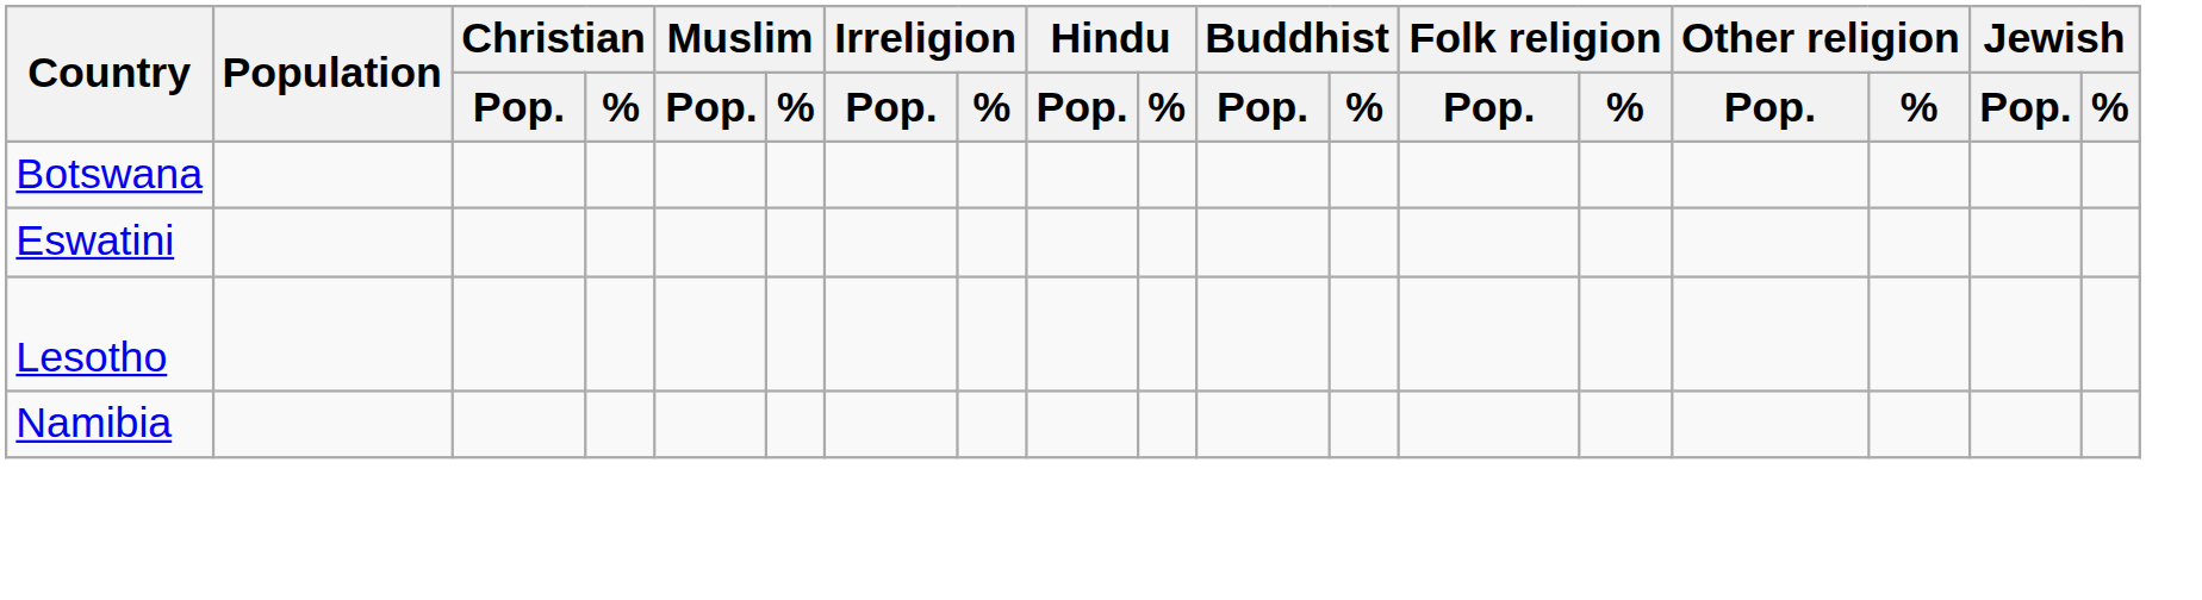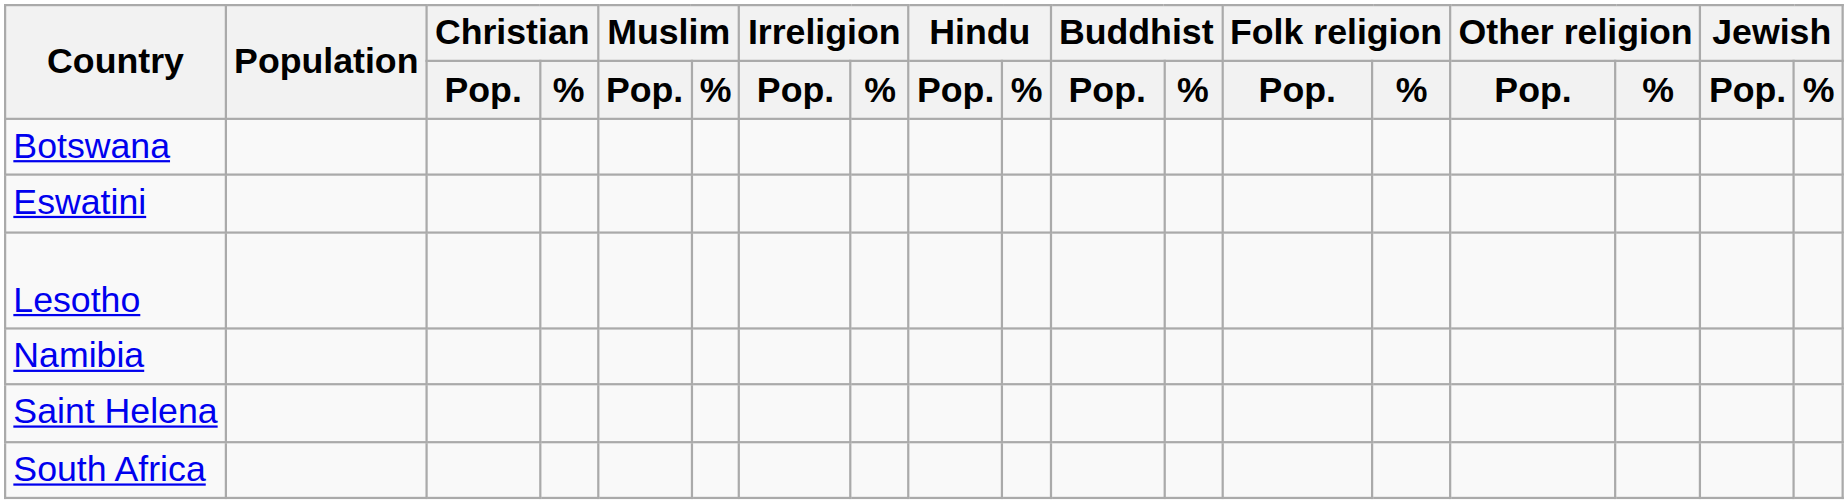+ row: Saint Helena
+ row: South Africa
